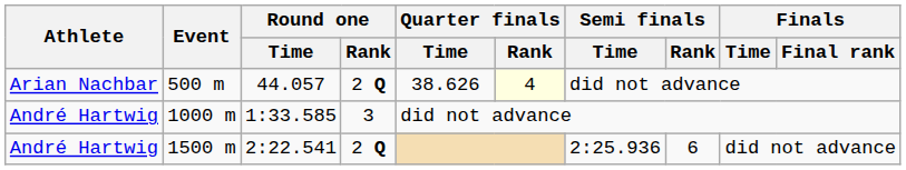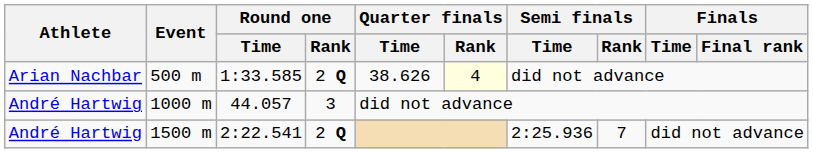500 m | Round one / Time: 44.057 -> 1:33.585
1000 m | Round one / Time: 1:33.585 -> 44.057
1500 m | Semi finals / Rank: 6 -> 7
